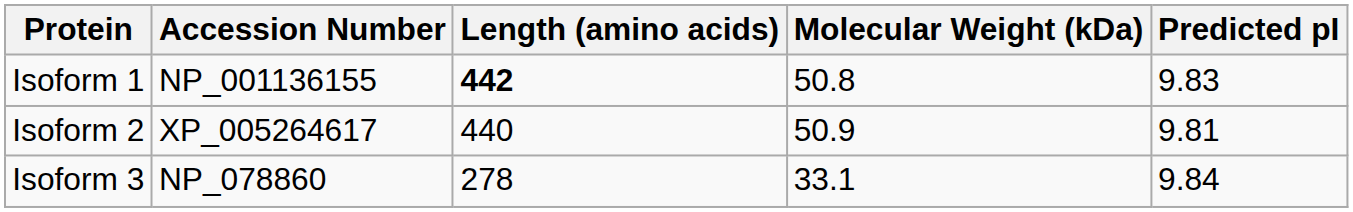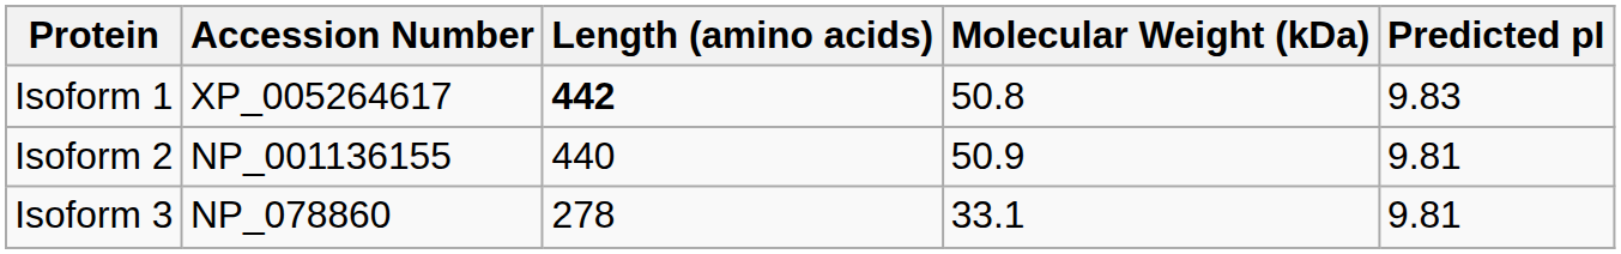Isoform 1 | Accession Number: NP_001136155 -> XP_005264617
Isoform 2 | Accession Number: XP_005264617 -> NP_001136155
Isoform 3 | Predicted pI: 9.84 -> 9.81
